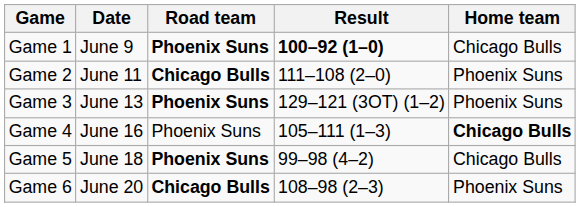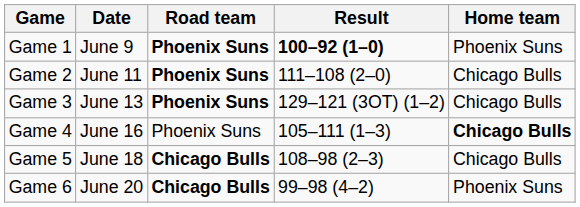Game 1 | Home team: Chicago Bulls -> Phoenix Suns
Game 2 | Road team: Chicago Bulls -> Phoenix Suns
Game 2 | Home team: Phoenix Suns -> Chicago Bulls
Game 3 | Home team: Phoenix Suns -> Chicago Bulls
Game 5 | Road team: Phoenix Suns -> Chicago Bulls
Game 5 | Result: 99–98 (4–2) -> 108–98 (2–3)
Game 6 | Result: 108–98 (2–3) -> 99–98 (4–2)
